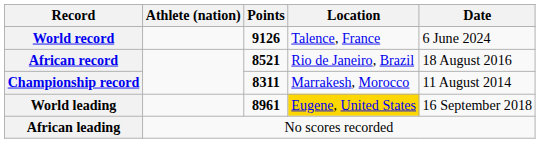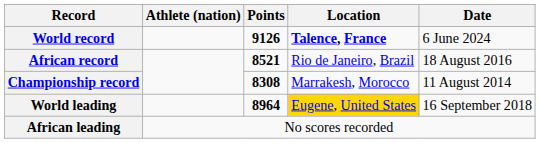World record | Location: normal -> bold
Championship record | Points: 8311 -> 8308
World leading | Points: 8961 -> 8964
